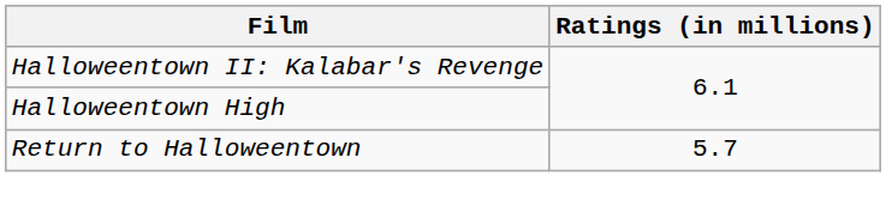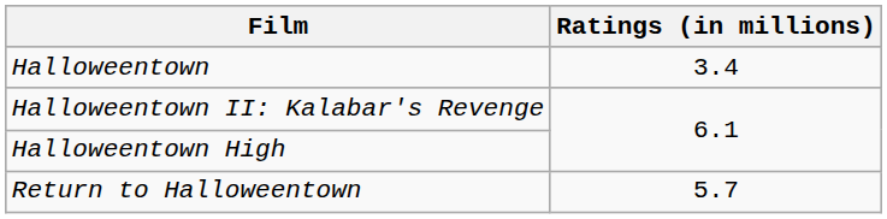+ row: Halloweentown | 3.4
